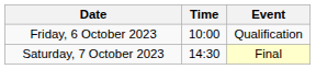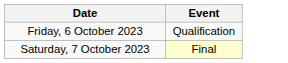- column: Time | 10:00 | 14:30
